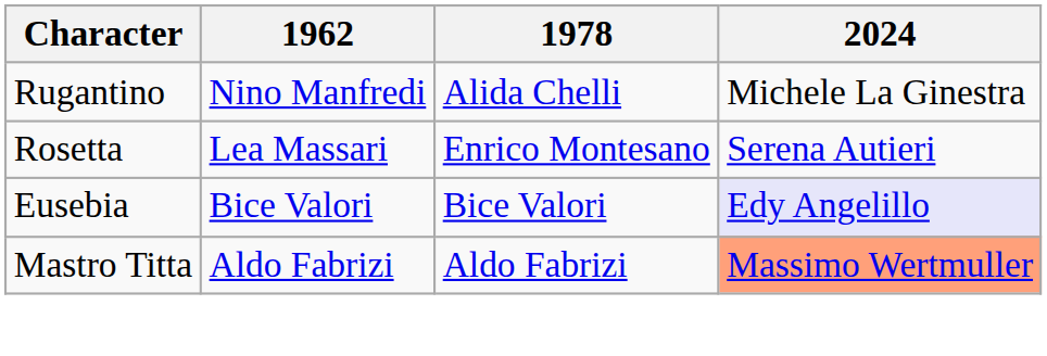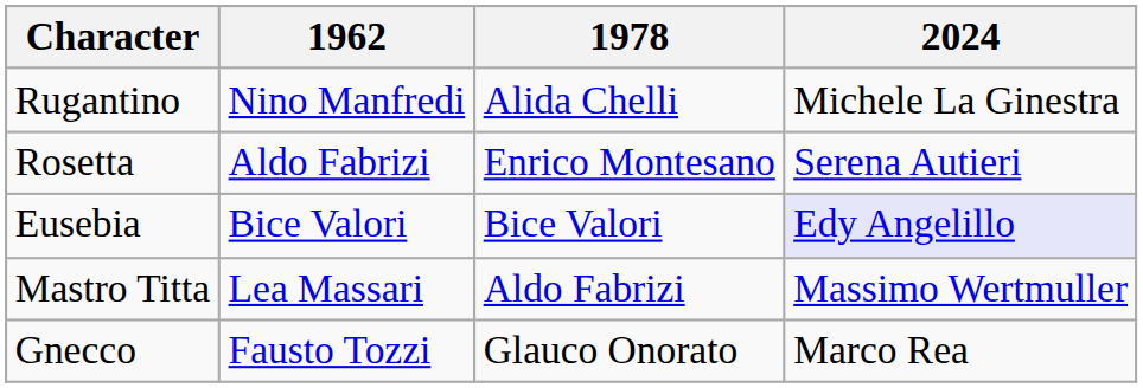Rosetta | 1962: Lea Massari -> Aldo Fabrizi
Mastro Titta | 1962: Aldo Fabrizi -> Lea Massari
Mastro Titta | 2024: lightsalmon background -> no background
+ row: Gnecco | Fausto Tozzi | Glauco Onorato | Marco Rea
